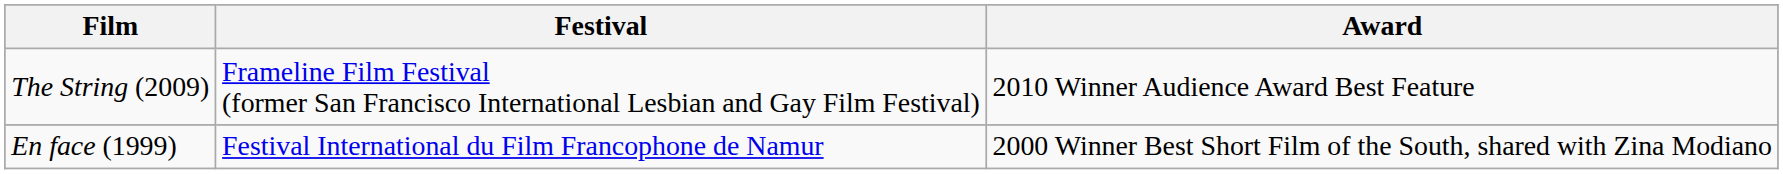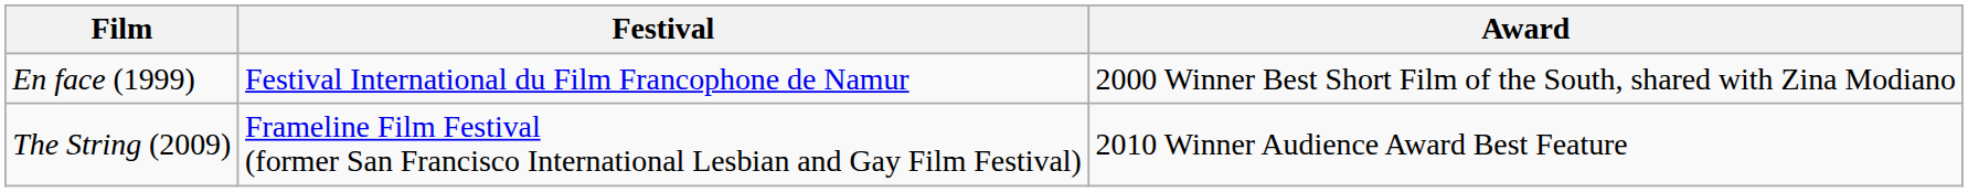rows swapped: En face (1999) <-> The String (2009)
